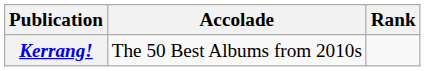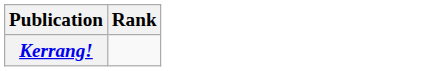- column: Accolade | The 50 Best Albums from 2010s
